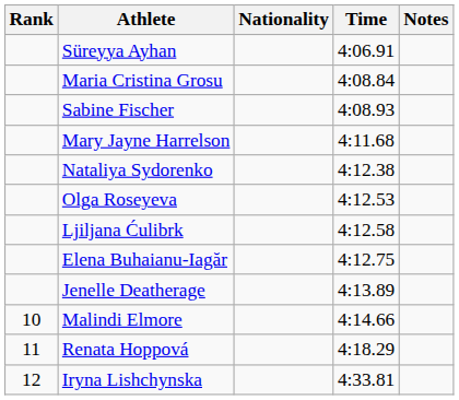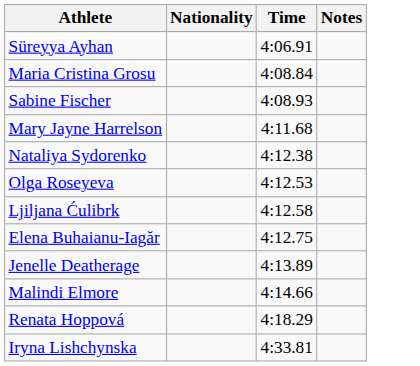- column: Rank | 10 | 11 | 12
